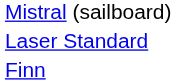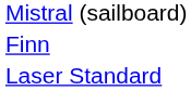rows swapped: Laser Standard <-> Finn
